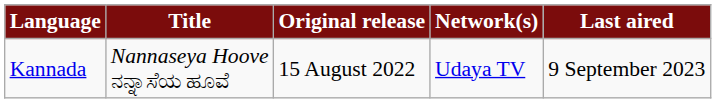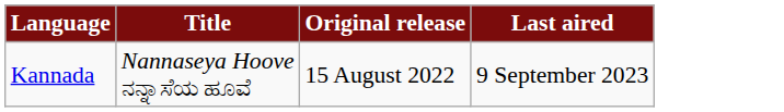- column: Network(s) | Udaya TV
